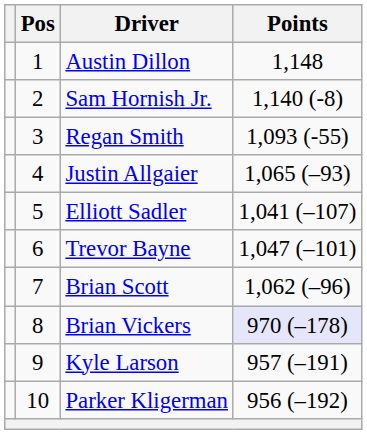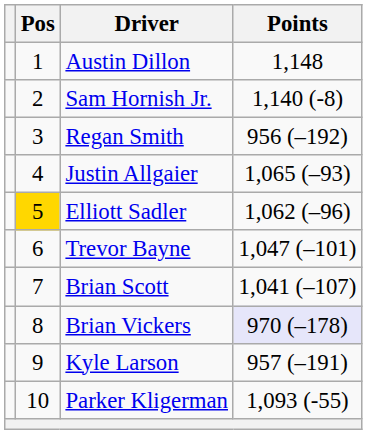Regan Smith | Points: 1,093 (-55) -> 956 (–192)
Elliott Sadler | Pos: no background -> gold background
Elliott Sadler | Points: 1,041 (–107) -> 1,062 (–96)
Brian Scott | Points: 1,062 (–96) -> 1,041 (–107)
Parker Kligerman | Points: 956 (–192) -> 1,093 (-55)
